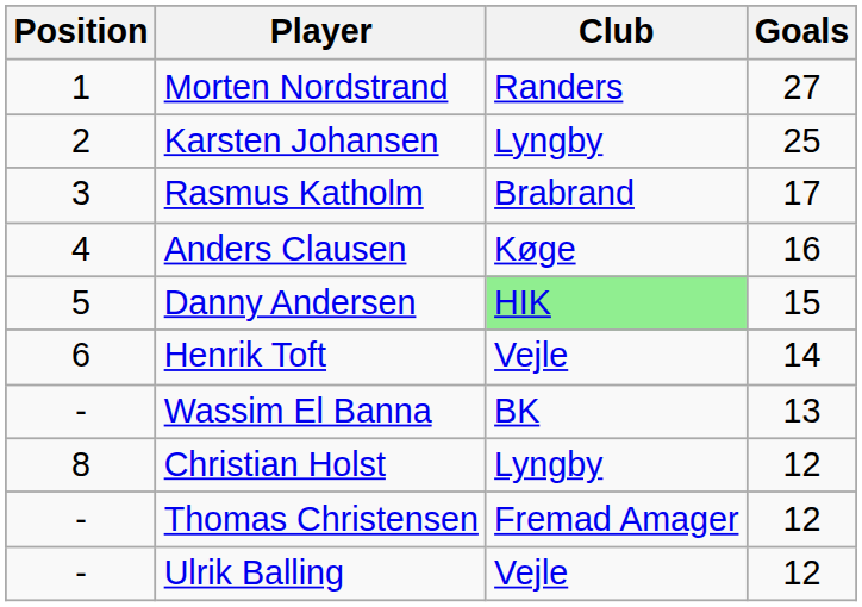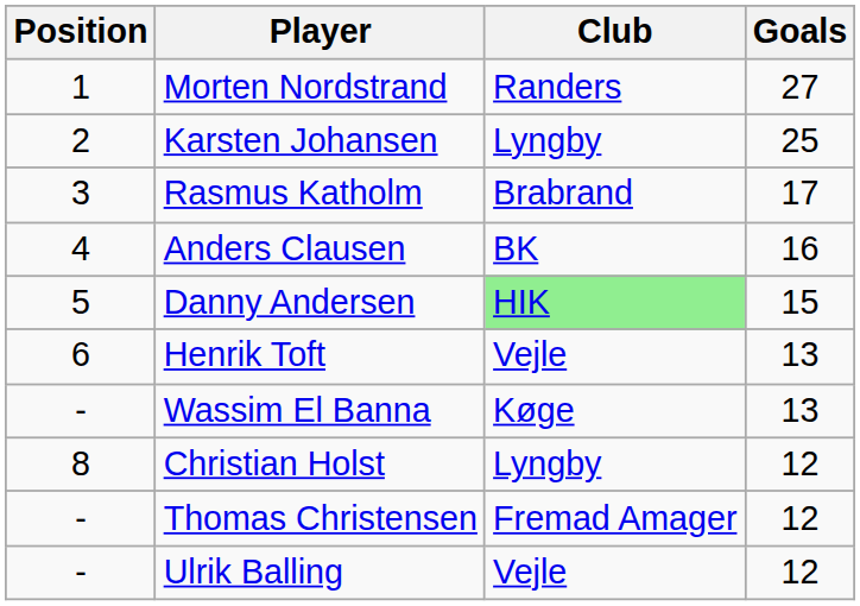Anders Clausen | Club: Køge -> BK
Henrik Toft | Goals: 14 -> 13
Wassim El Banna | Club: BK -> Køge
